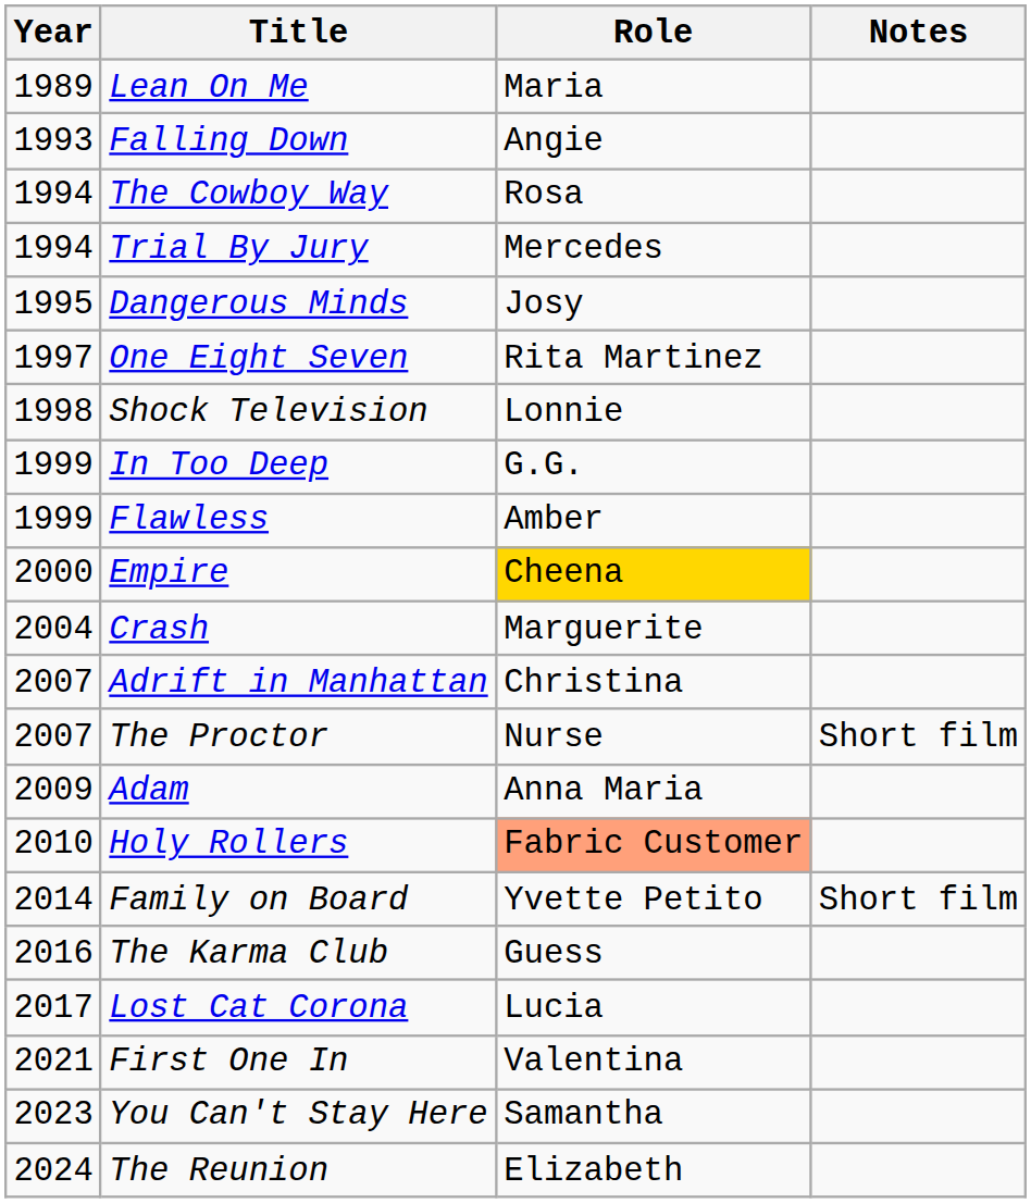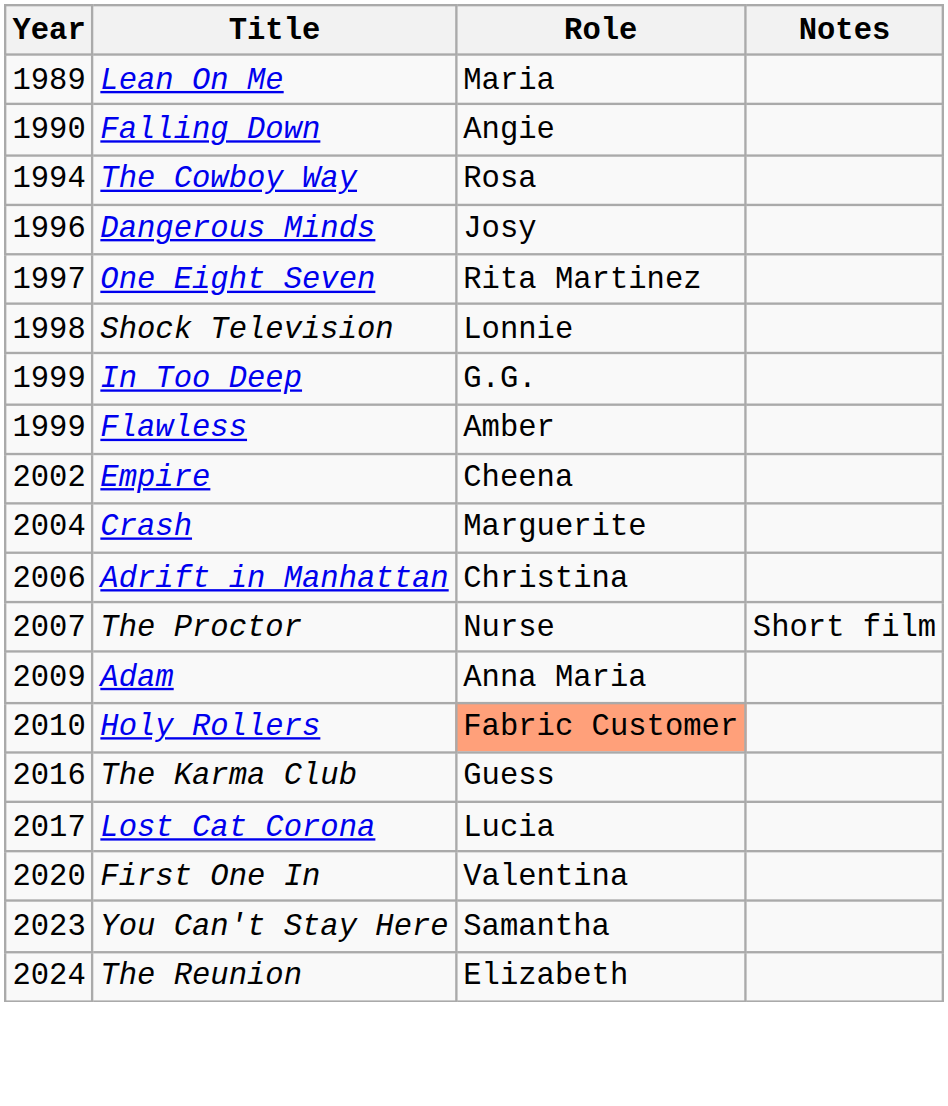Falling Down | Year: 1993 -> 1990
- row: 1994 | Trial By Jury | Mercedes
Dangerous Minds | Year: 1995 -> 1996
Empire | Year: 2000 -> 2002
Empire | Role: gold background -> no background
Adrift in Manhattan | Year: 2007 -> 2006
- row: 2014 | Family on Board | Yvette Petito | Short film
First One In | Year: 2021 -> 2020
